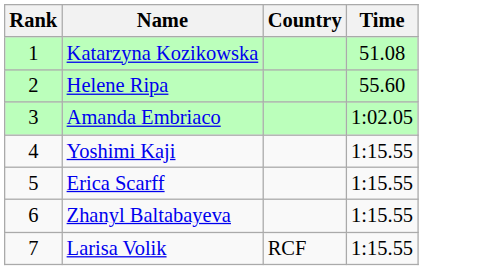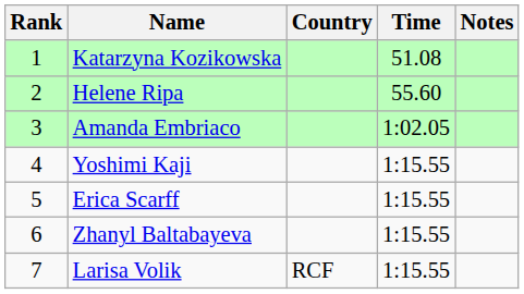+ column: Notes
